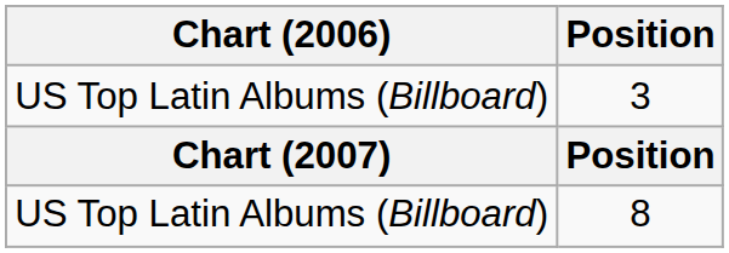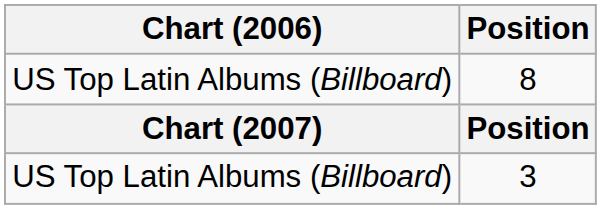rows swapped: 3 <-> 8
